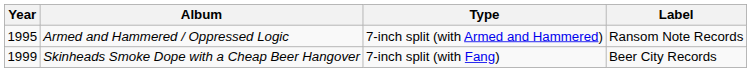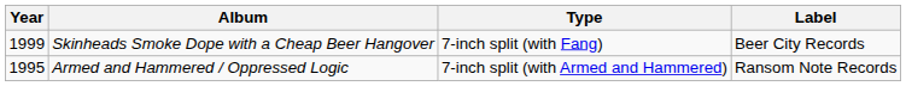rows swapped: Armed and Hammered / Oppressed Logic <-> Skinheads Smoke Dope with a Cheap Beer Hangover
